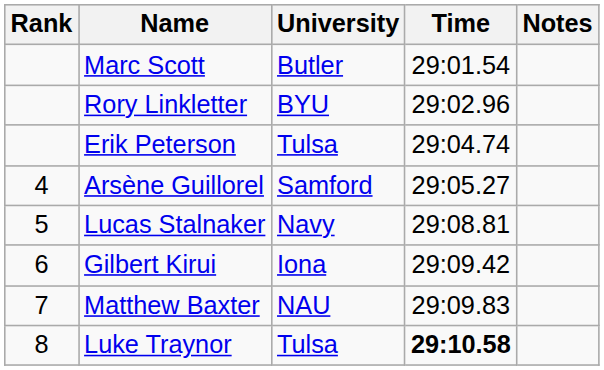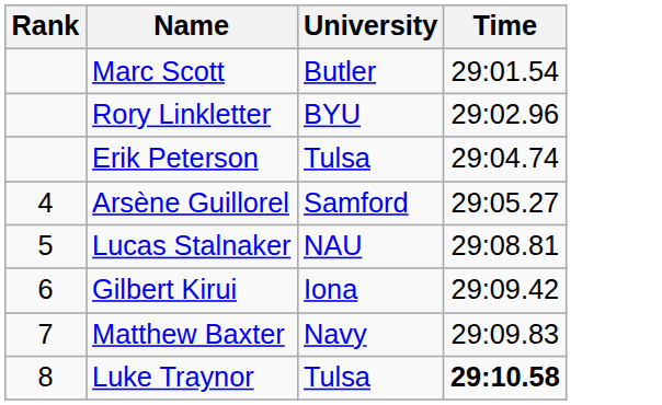- column: Notes
Lucas Stalnaker | University: Navy -> NAU
Matthew Baxter | University: NAU -> Navy
